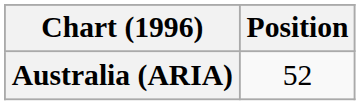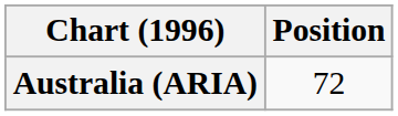Australia (ARIA) | Position: 52 -> 72
